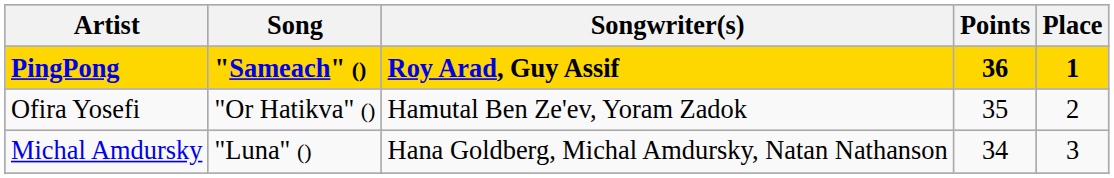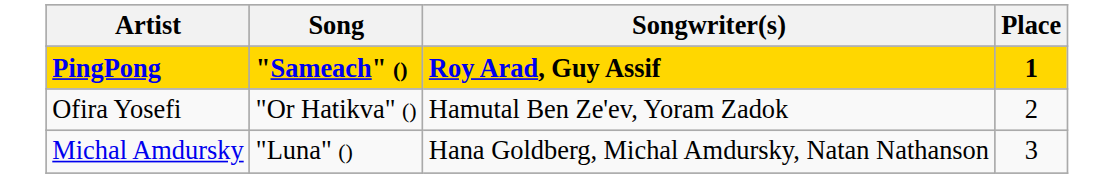- column: Points | 36 | 35 | 34
